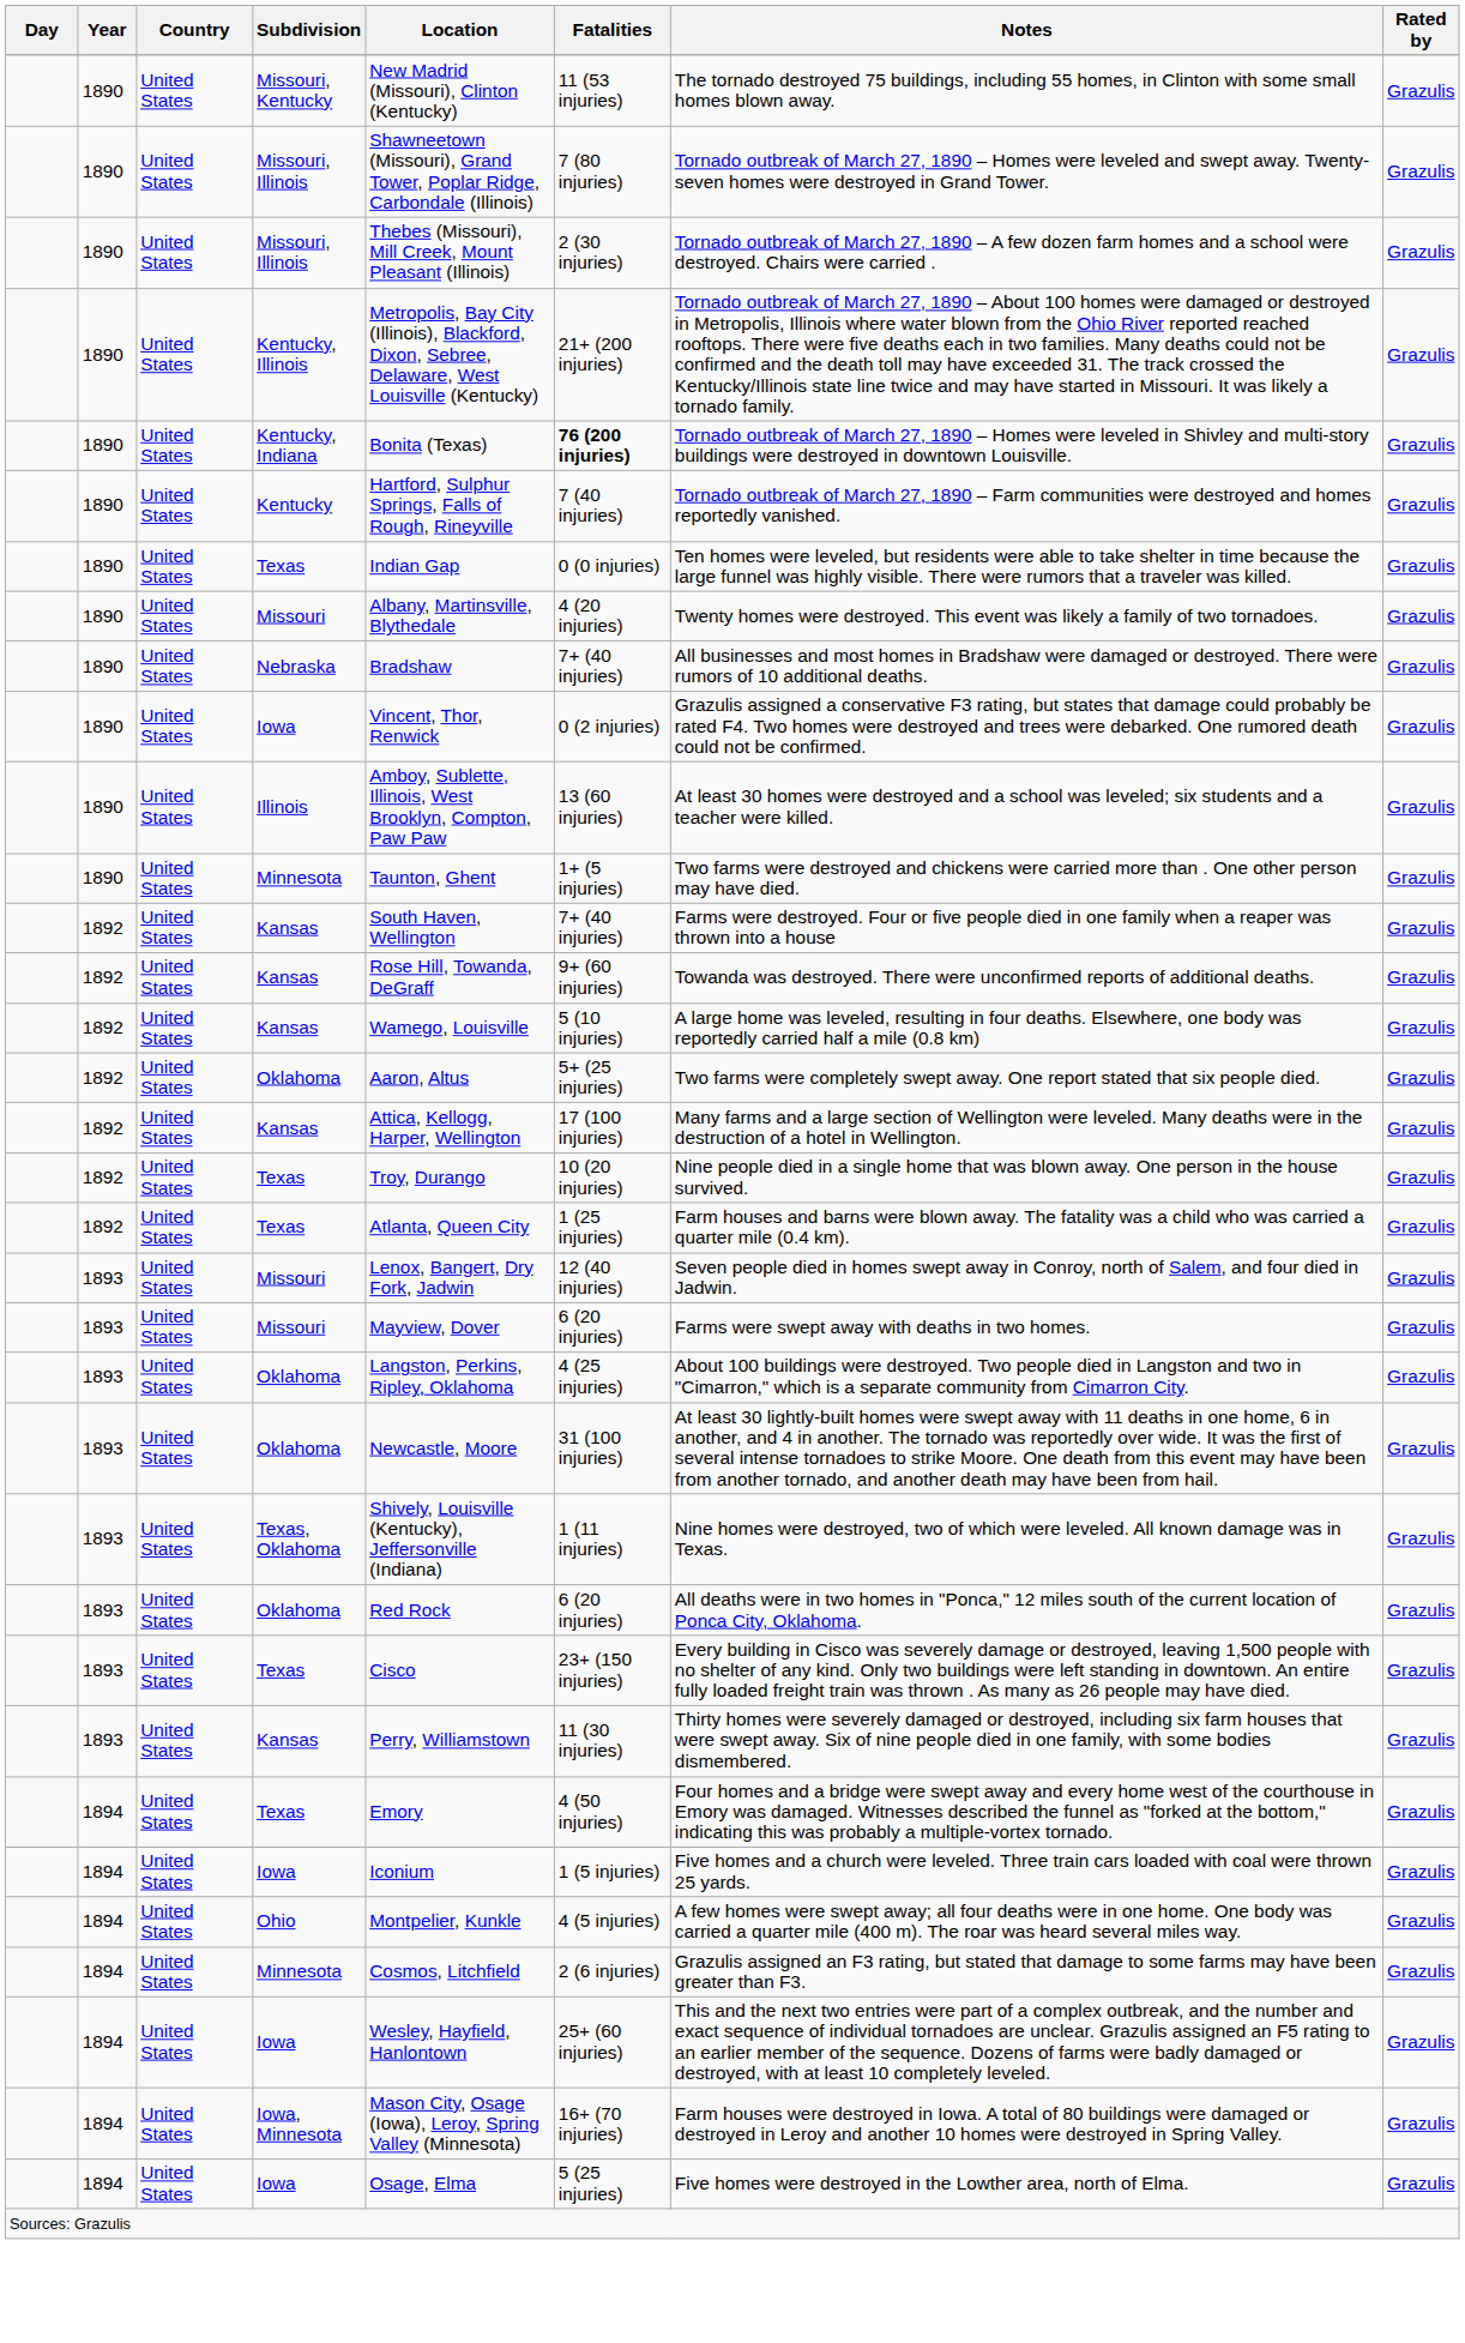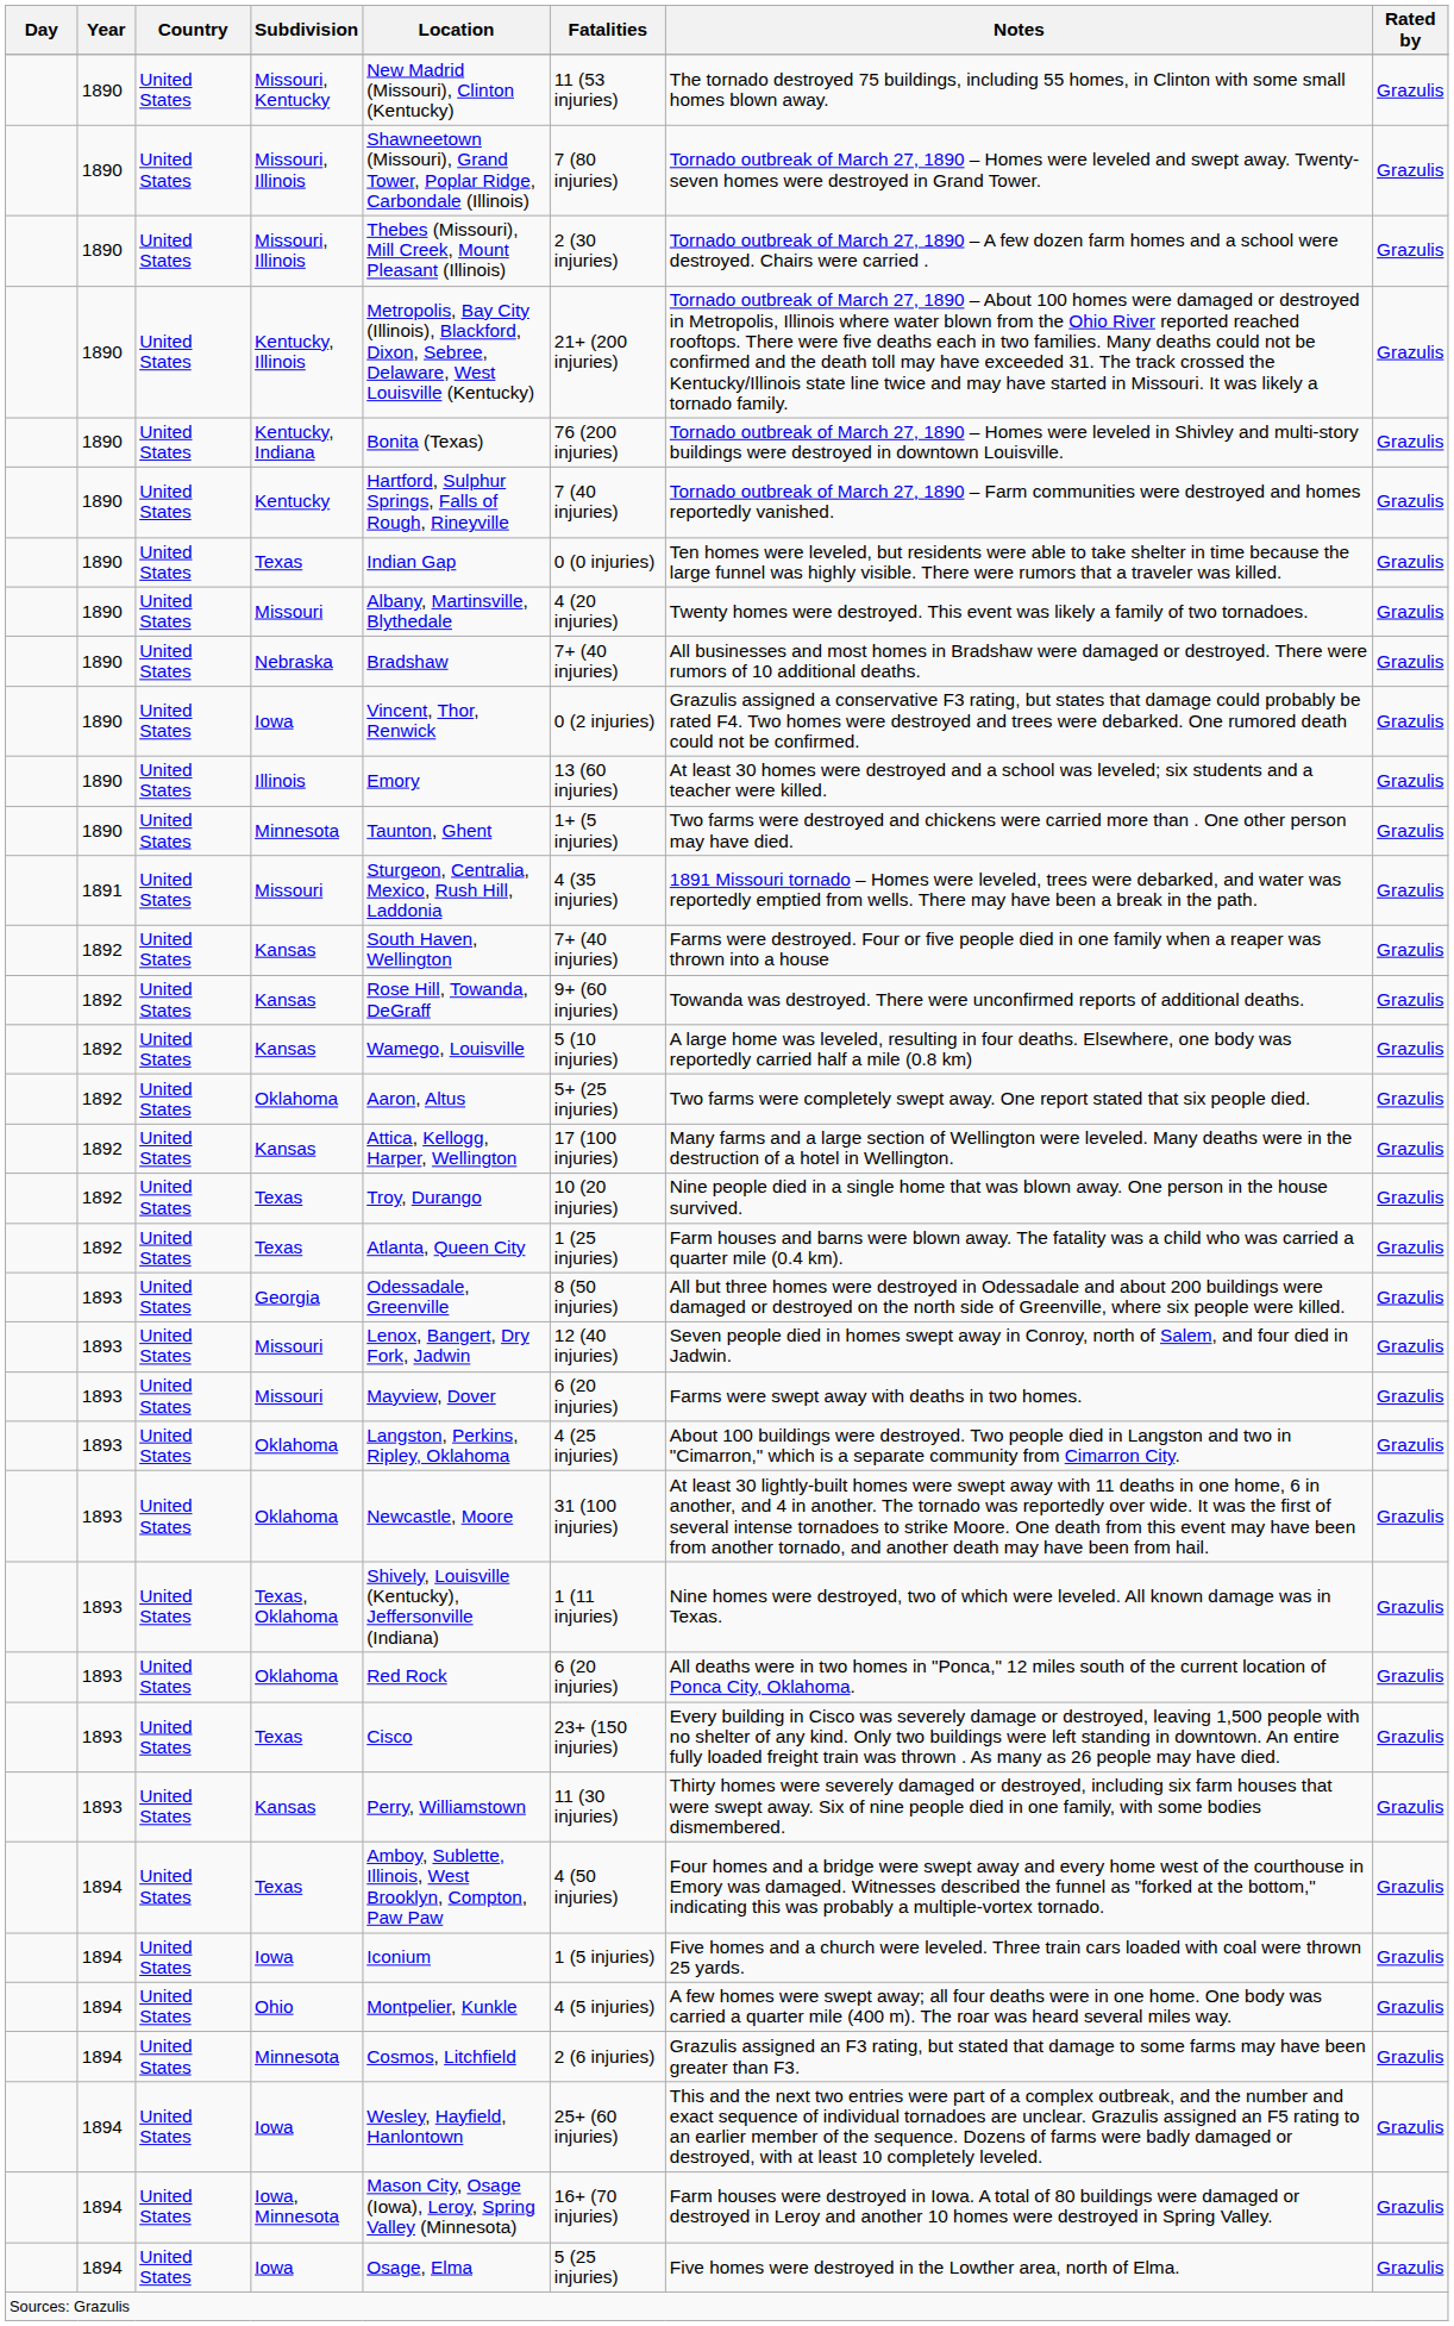Kentucky, Indiana | Fatalities: bold -> normal
Illinois | Location: Amboy, Sublette, Illinois, West Brooklyn, Compton, Paw Paw -> Emory
+ row: 1891 | United States | Missouri | Sturgeon, Centralia, Mexico, Rush Hill, Laddonia | 4 (35 injuries) | 1891 Missouri tornado – Homes were leveled, trees were debarked, and water was reportedly emptied from wells. There may have been a break in the path. | Grazulis
+ row: 1893 | United States | Georgia | Odessadale, Greenville | 8 (50 injuries) | All but three homes were destroyed in Odessadale and about 200 buildings were damaged or destroyed on the north side of Greenville, where six people were killed. | Grazulis
1894 / Texas | Location: Emory -> Amboy, Sublette, Illinois, West Brooklyn, Compton, Paw Paw
